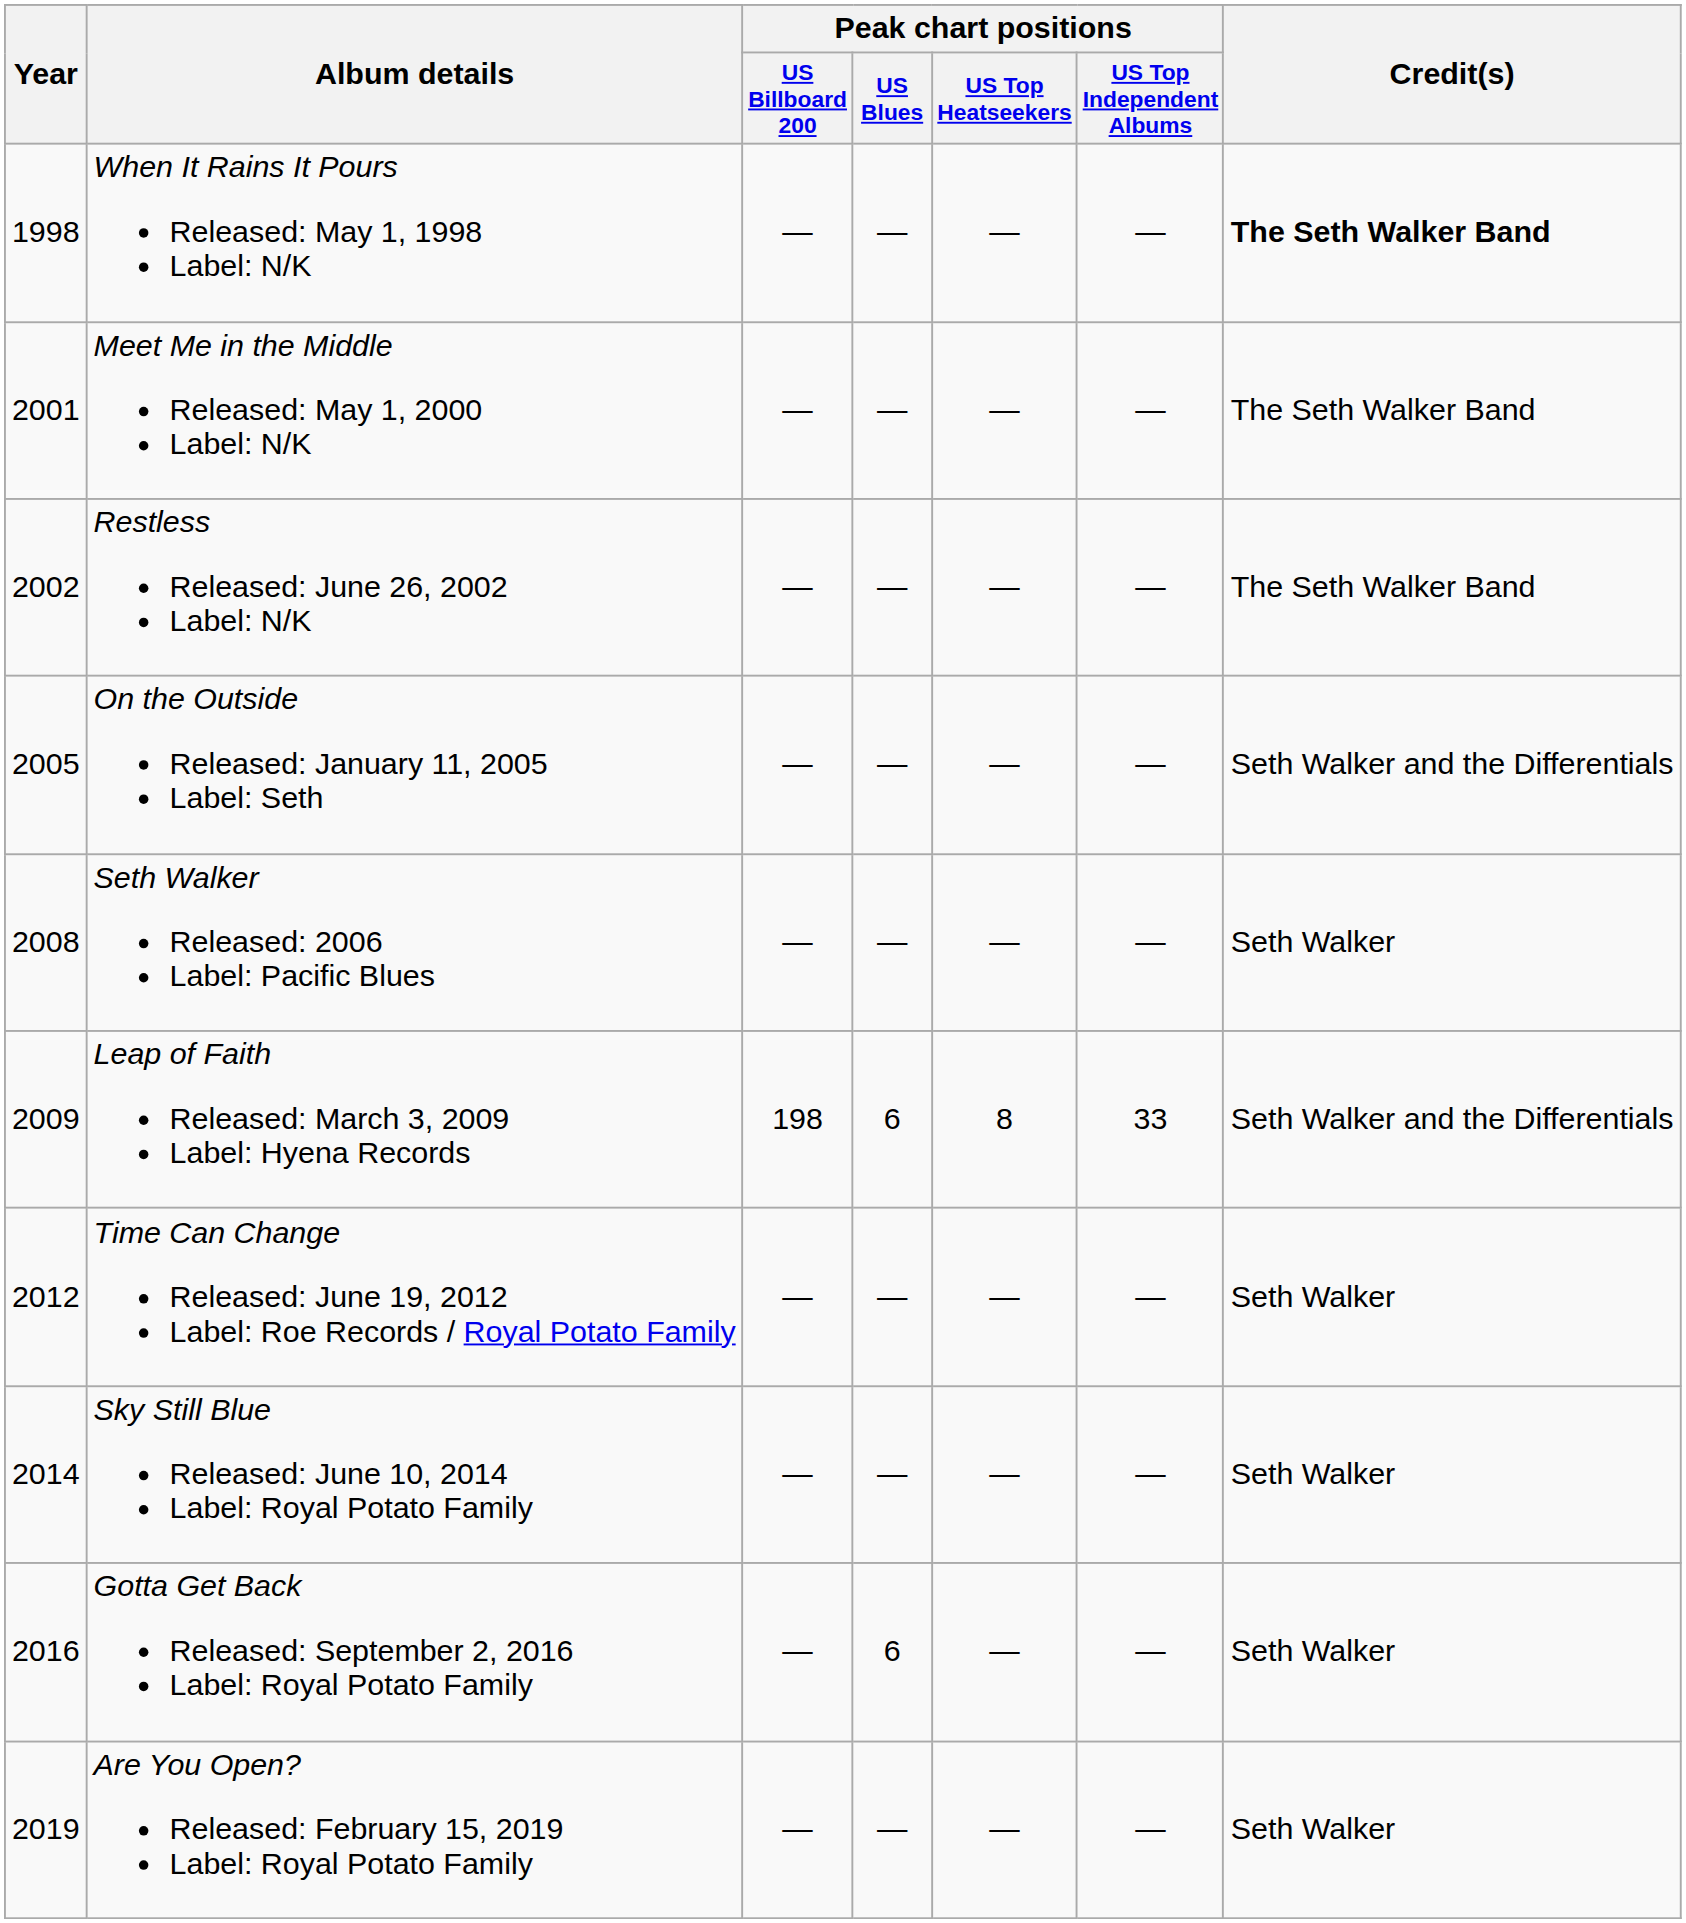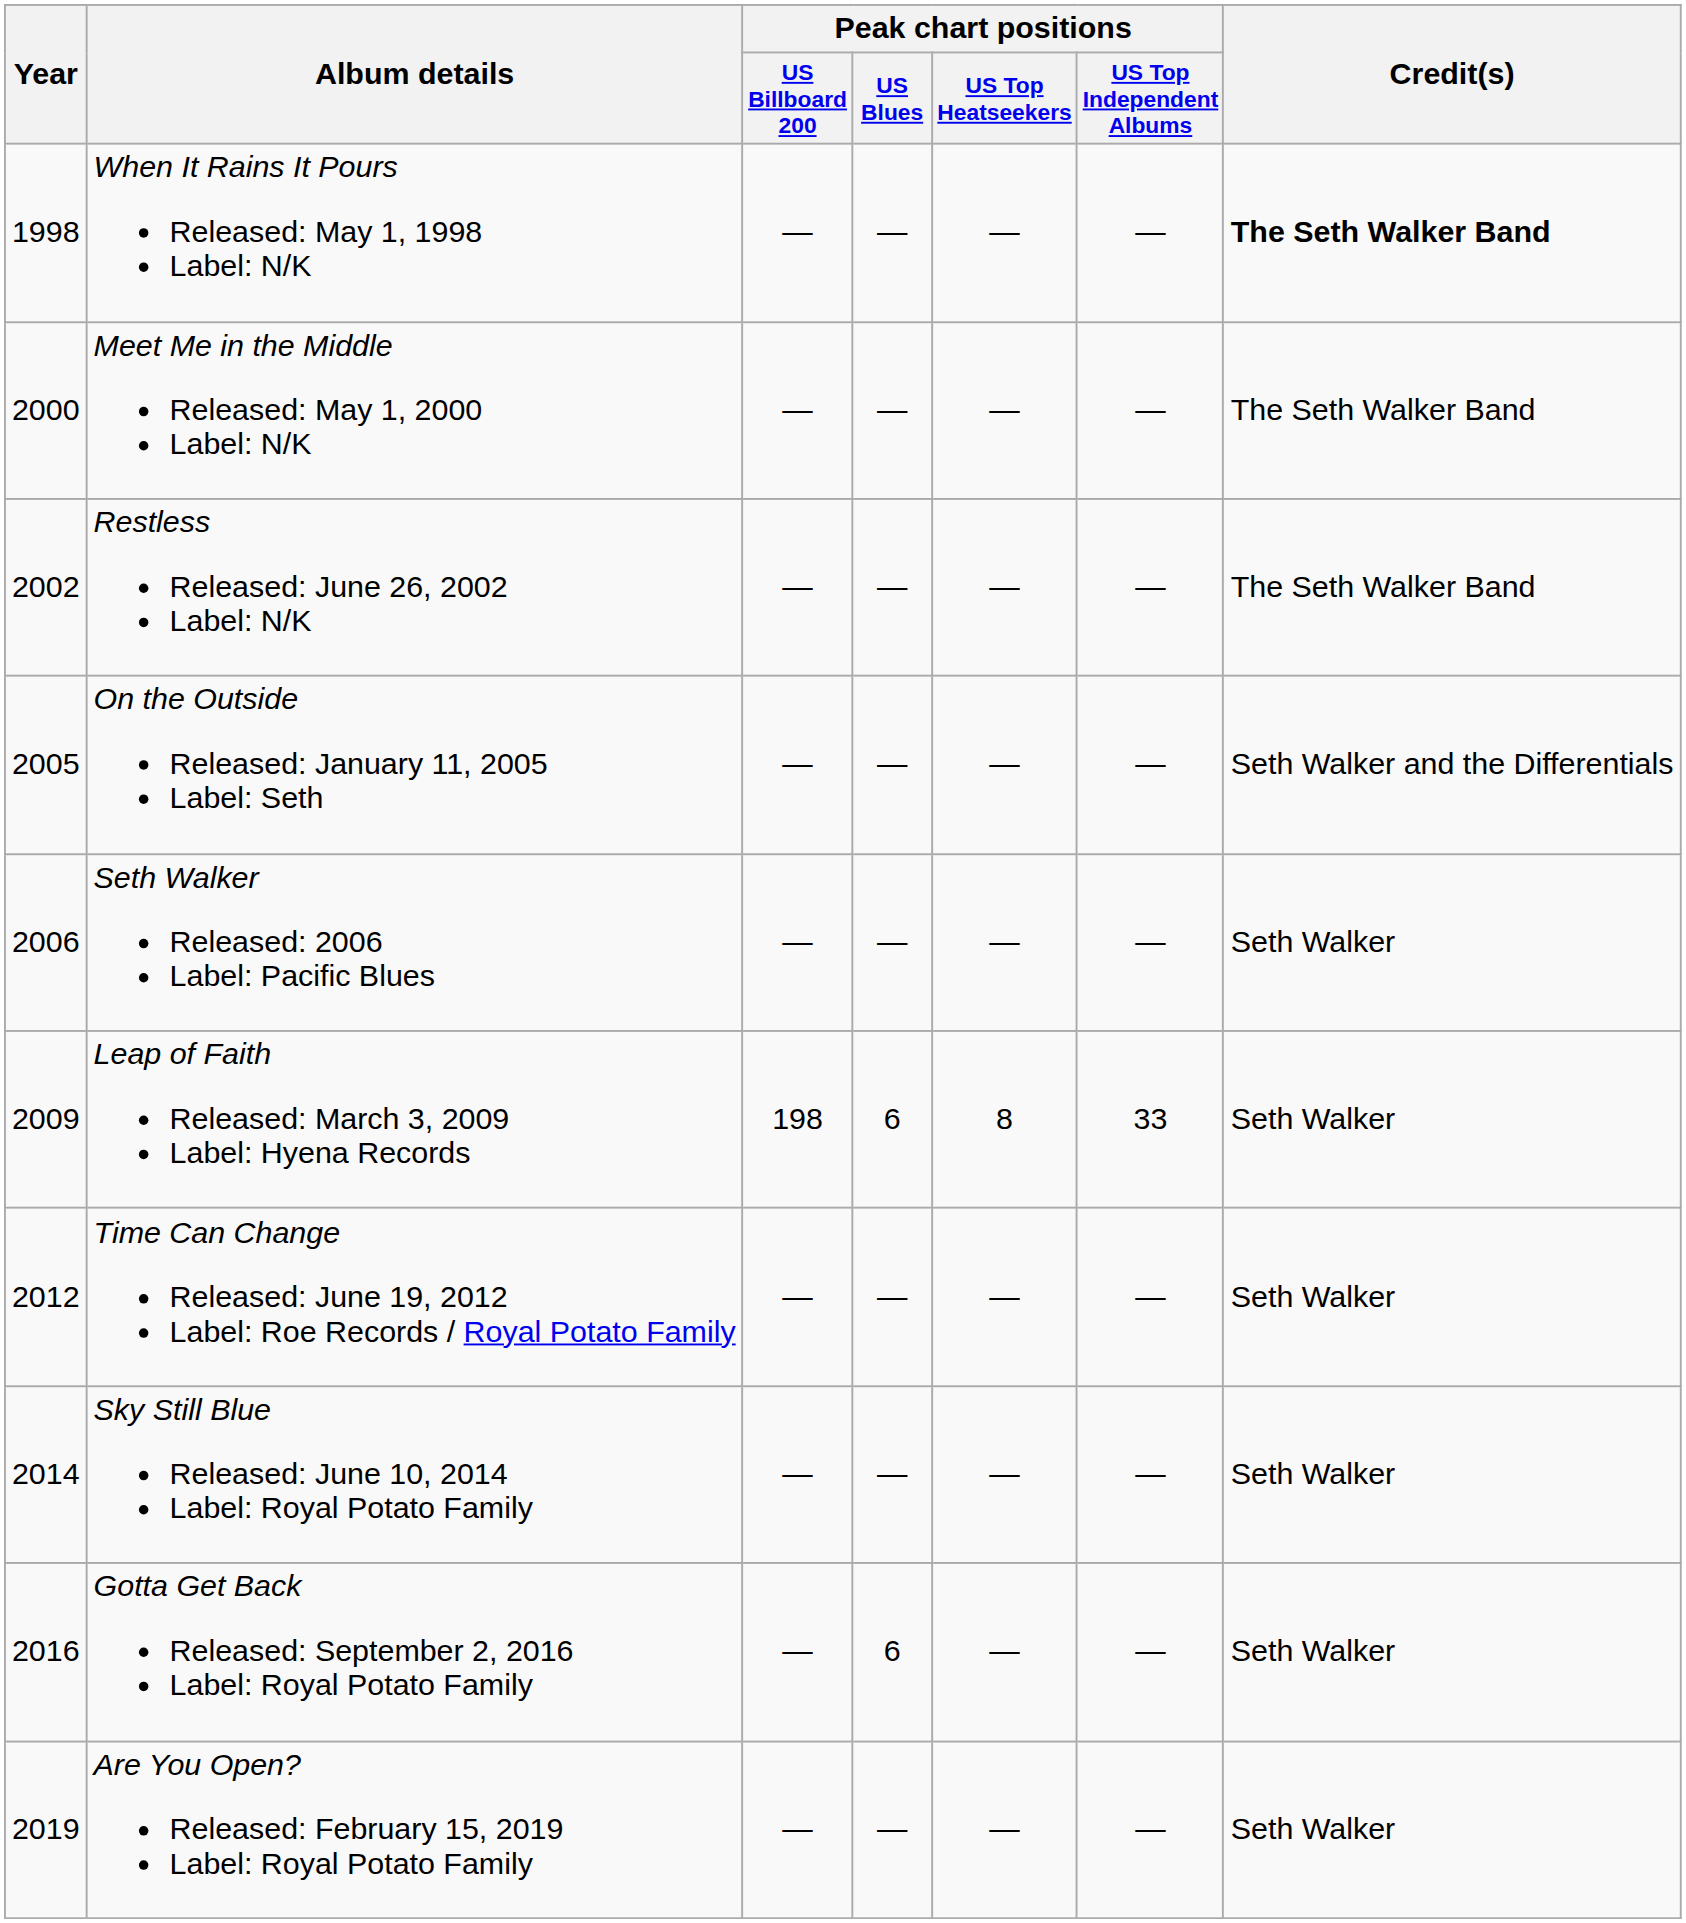Meet Me in the Middle Released: May 1, 2000 Label: N/K | Year: 2001 -> 2000
Seth Walker Released: 2006 Label: Pacific Blues | Year: 2008 -> 2006
Leap of Faith Released: March 3, 2009 Label: Hyena Records | Credit(s): Seth Walker and the Differentials -> Seth Walker
